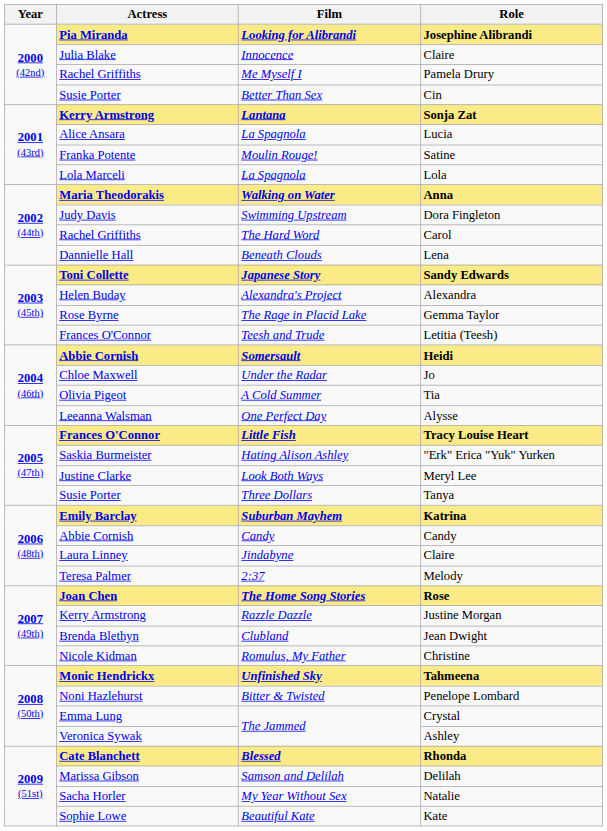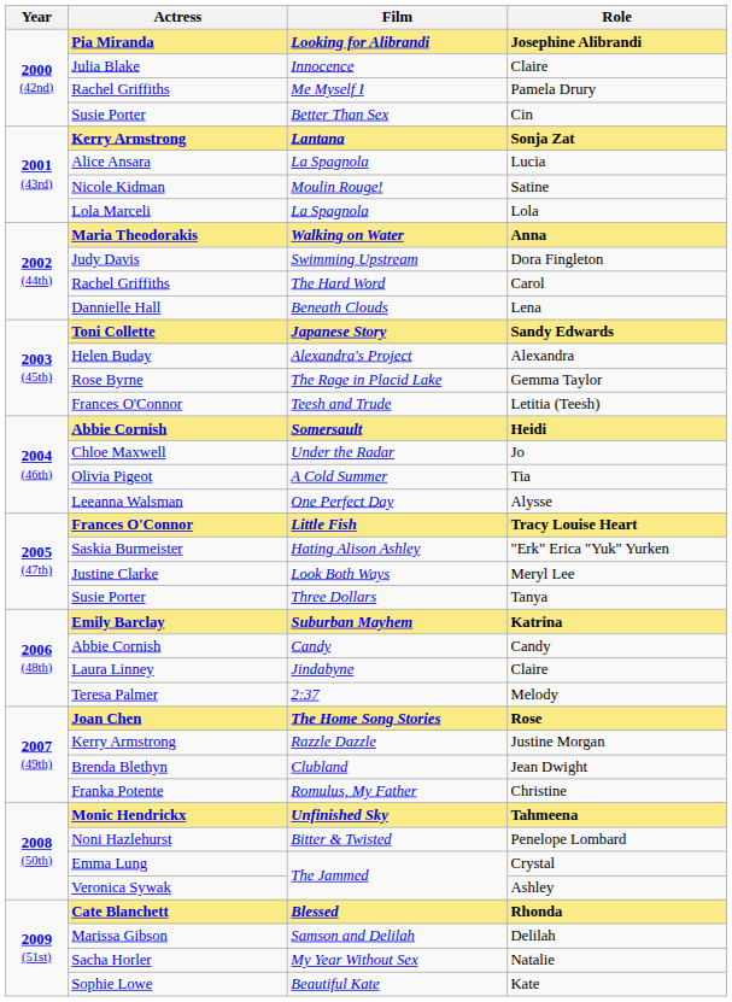Satine | Actress: Franka Potente -> Nicole Kidman
Christine | Actress: Nicole Kidman -> Franka Potente
